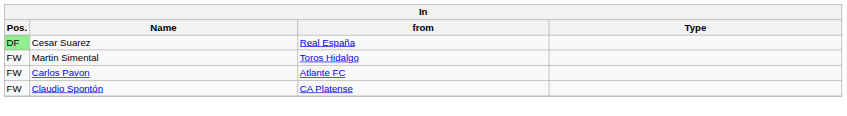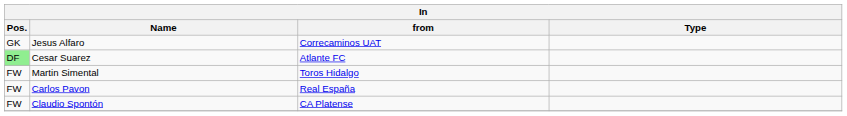+ row: GK | Jesus Alfaro | Correcaminos UAT
Cesar Suarez | from: Real España -> Atlante FC
Carlos Pavon | from: Atlante FC -> Real España
